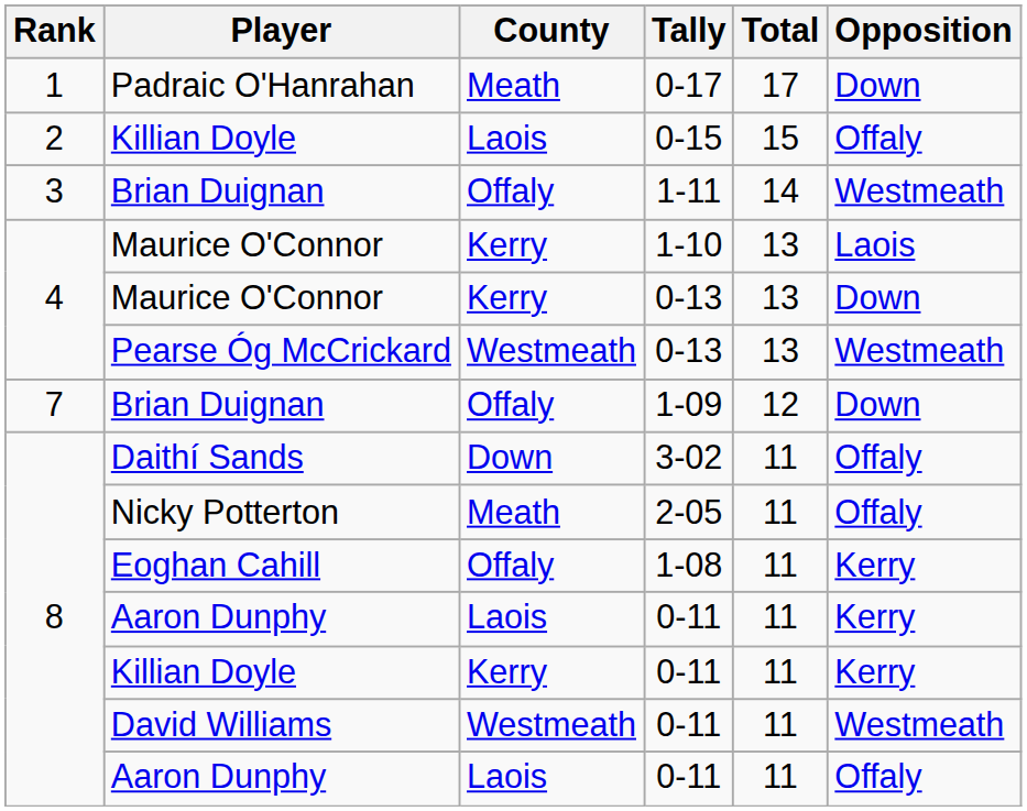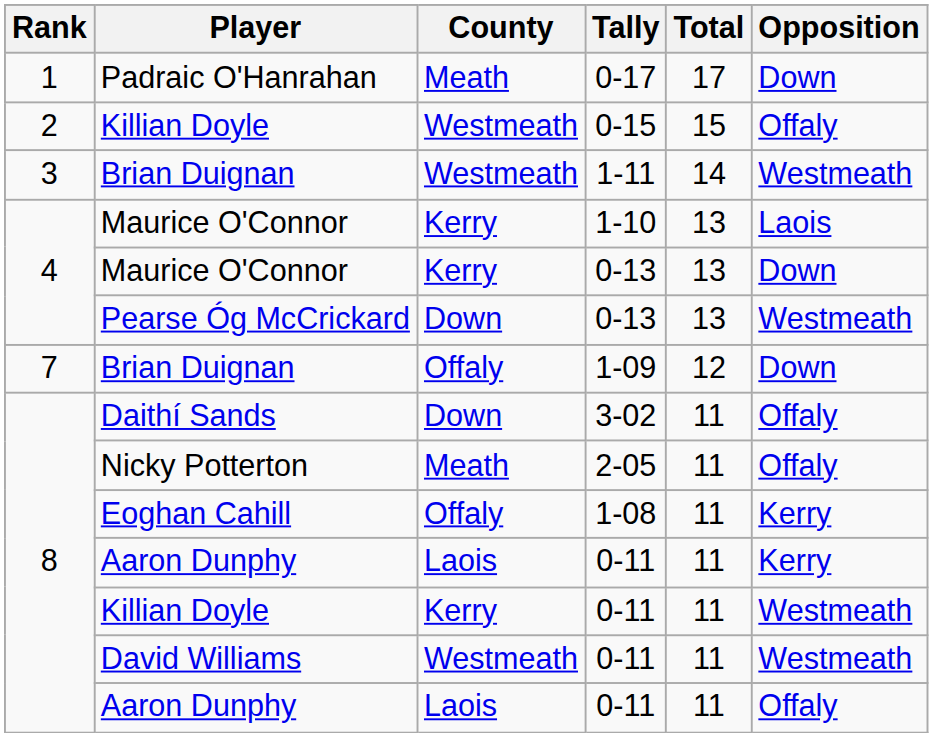Killian Doyle / 0-15 | County: Laois -> Westmeath
Brian Duignan / 1-11 | County: Offaly -> Westmeath
Pearse Óg McCrickard | County: Westmeath -> Down
Killian Doyle / 0-11 | Opposition: Kerry -> Westmeath
